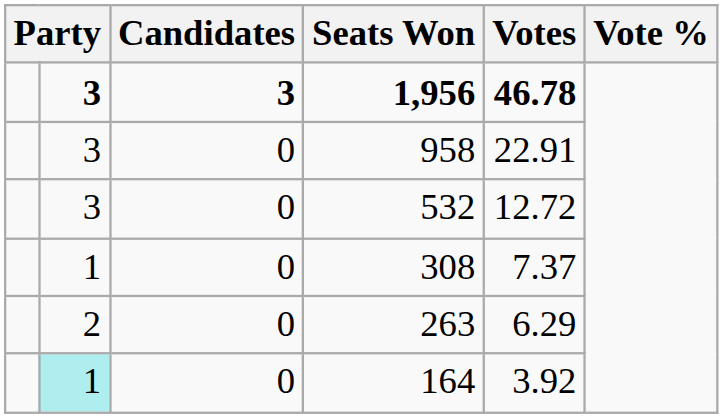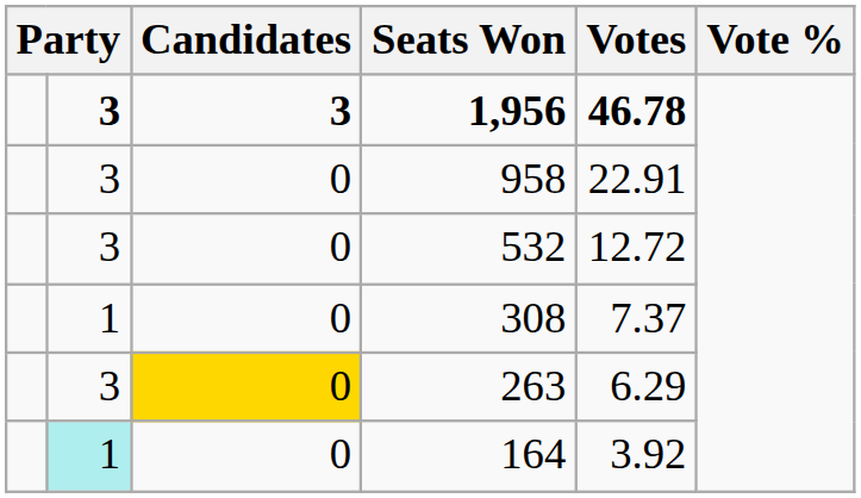263 | column 2: 2 -> 3
263 | Candidates: no background -> gold background
